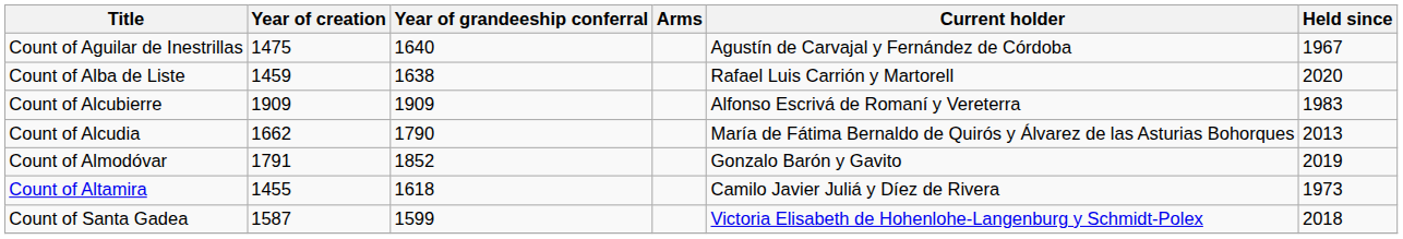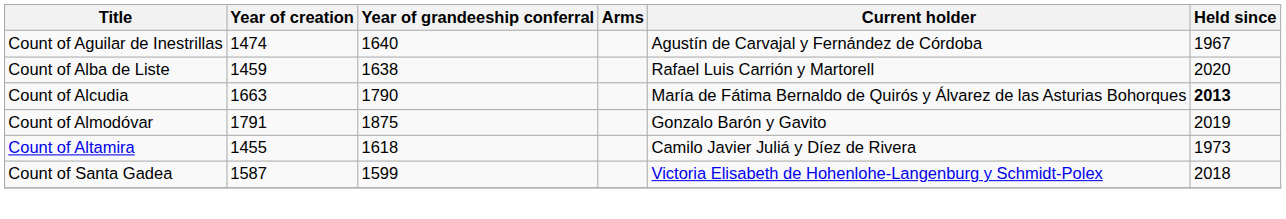Count of Aguilar de Inestrillas | Year of creation: 1475 -> 1474
- row: Count of Alcubierre | 1909 | 1909 | Alfonso Escrivá de Romaní y Vereterra | 1983
Count of Alcudia | Year of creation: 1662 -> 1663
Count of Alcudia | Held since: normal -> bold
Count of Almodóvar | Year of grandeeship conferral: 1852 -> 1875
